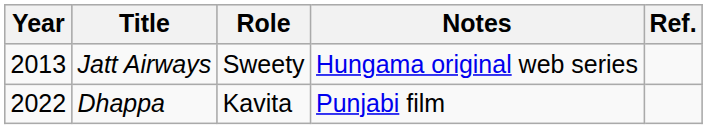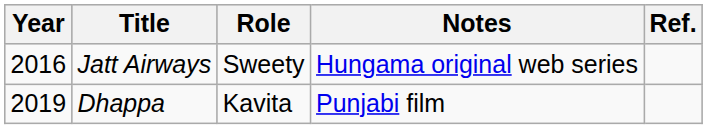Jatt Airways | Year: 2013 -> 2016
Dhappa | Year: 2022 -> 2019
